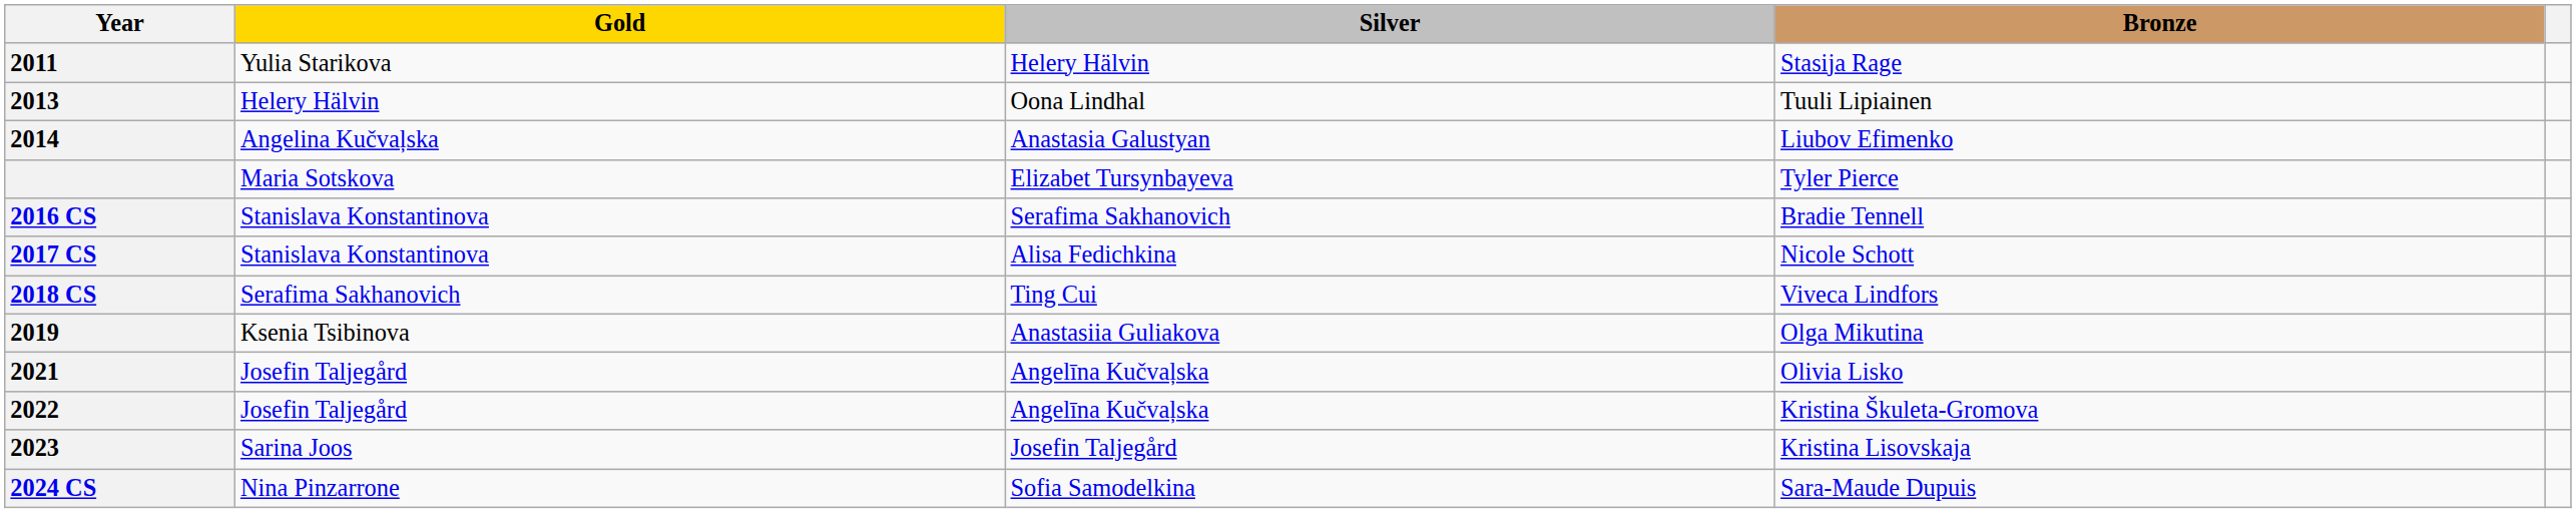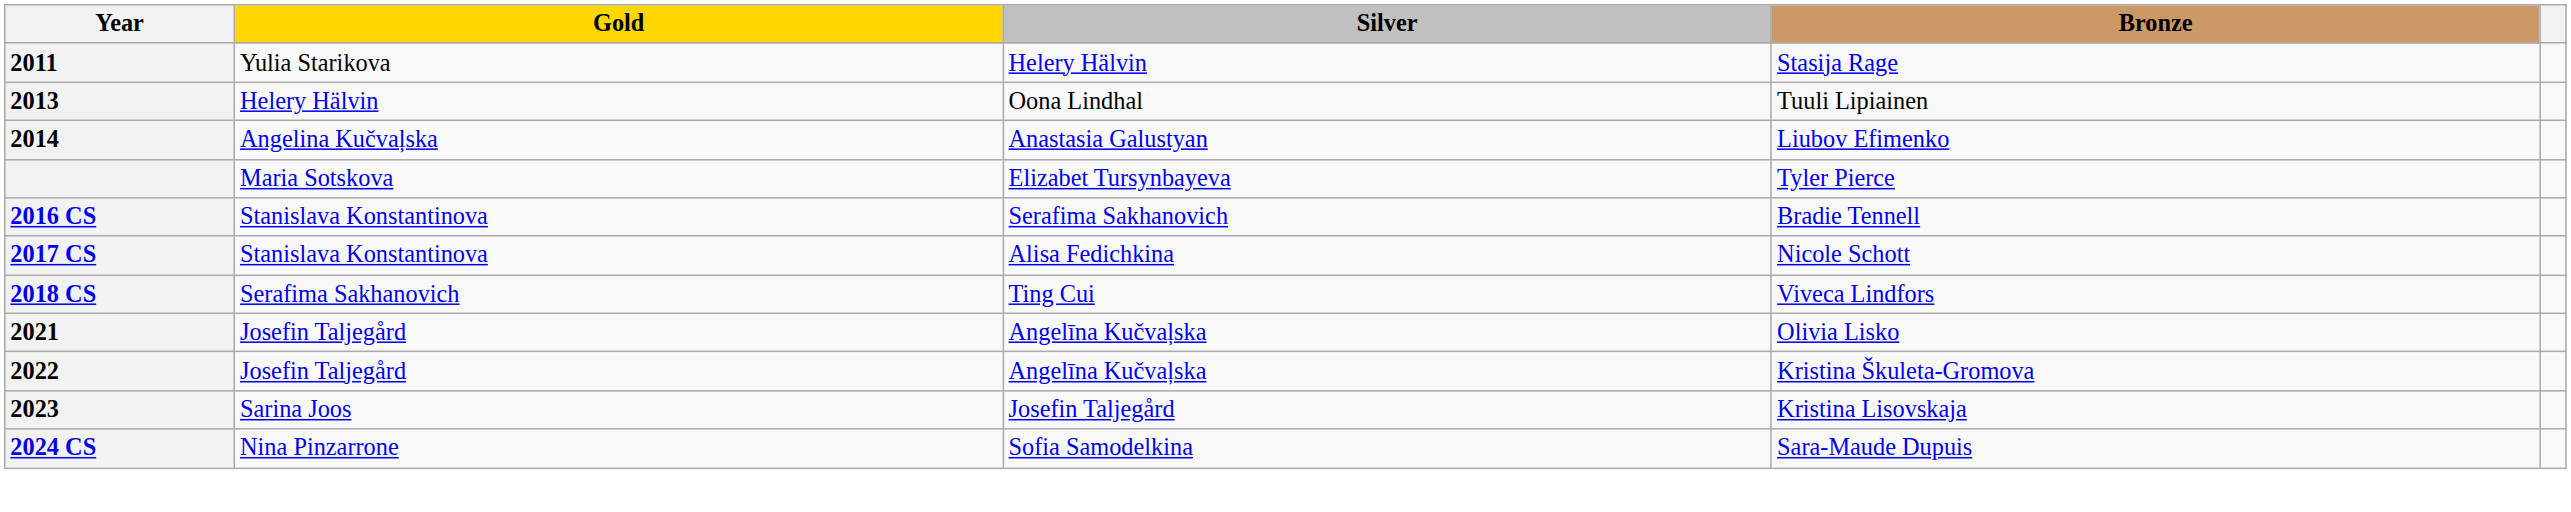- row: 2019 | Ksenia Tsibinova | Anastasiia Guliakova | Olga Mikutina
